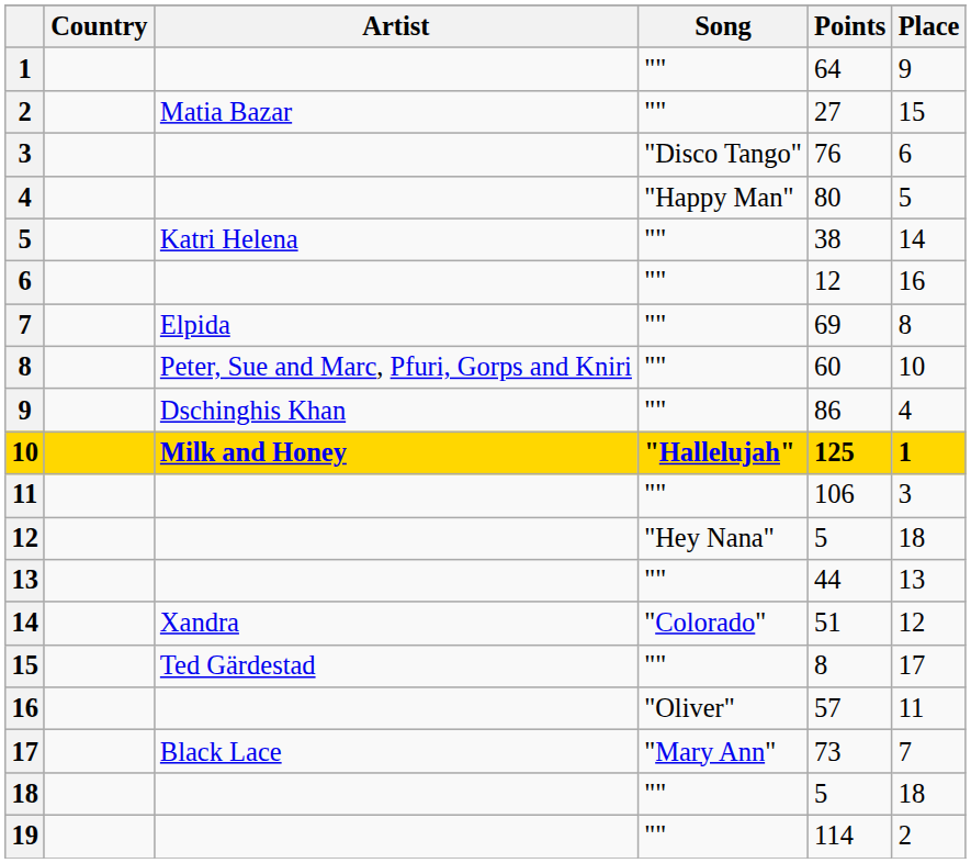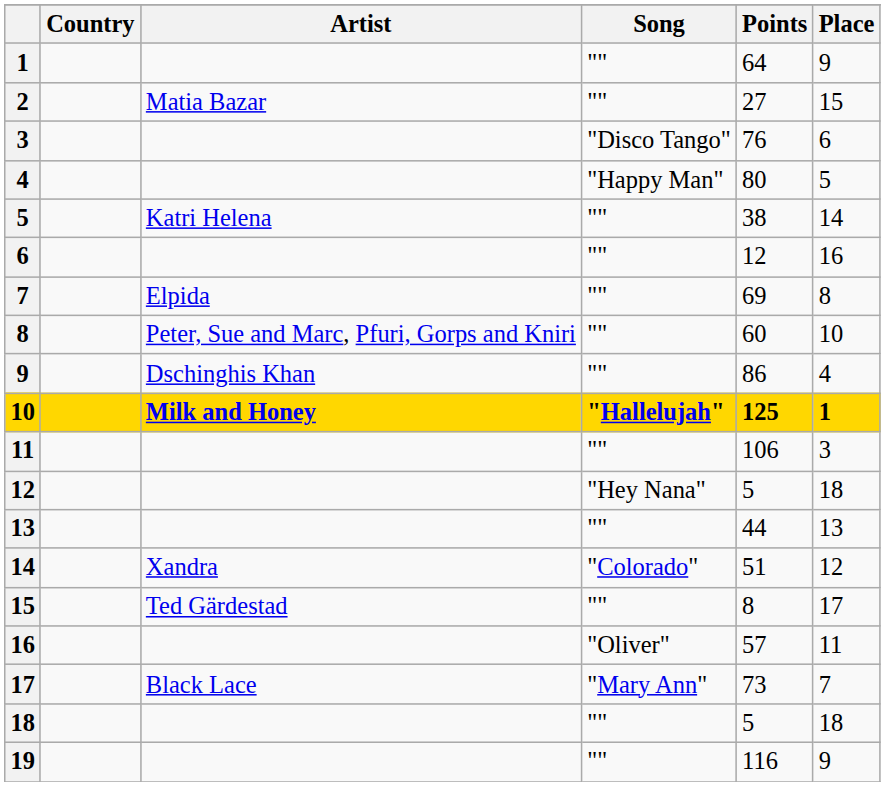19 | Points: 114 -> 116
19 | Place: 2 -> 9
